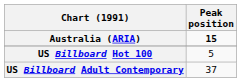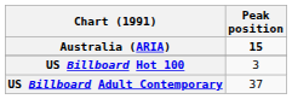US Billboard Hot 100 | Peak position: 5 -> 3
